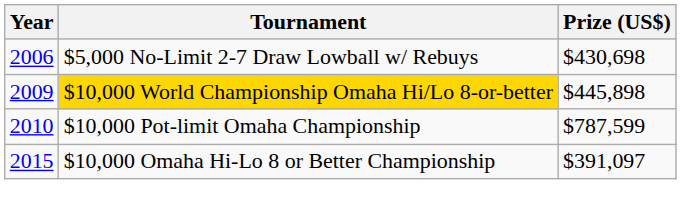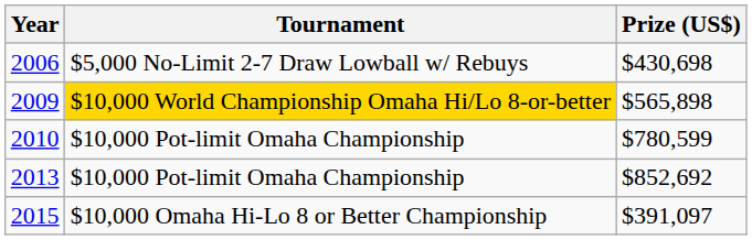2009 | Prize (US$): $445,898 -> $565,898
2010 | Prize (US$): $787,599 -> $780,599
+ row: 2013 | $10,000 Pot-limit Omaha Championship | $852,692
